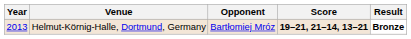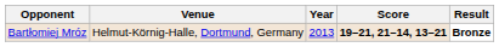columns swapped: Year <-> Opponent
